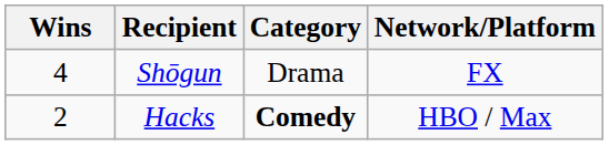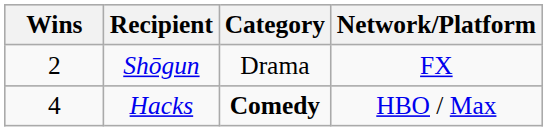Shōgun | Wins: 4 -> 2
Hacks | Wins: 2 -> 4
